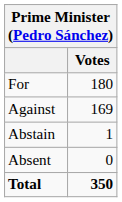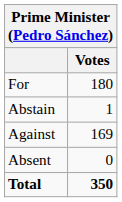rows swapped: Against <-> Abstain
